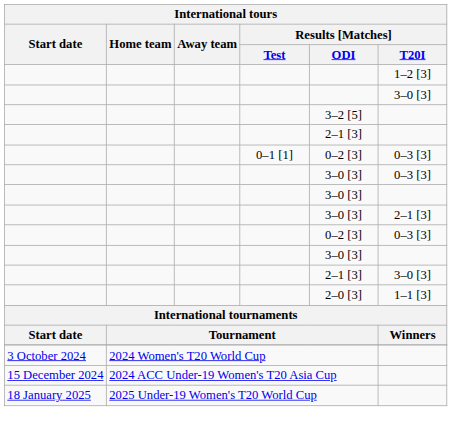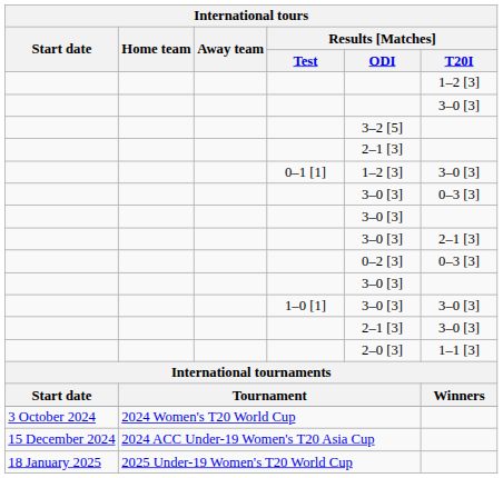0–1 [1] | Results [Matches] / ODI: 0–2 [3] -> 1–2 [3]
0–1 [1] | Results [Matches] / T20I: 0–3 [3] -> 3–0 [3]
+ row: 1–0 [1] | 3–0 [3] | 3–0 [3]
